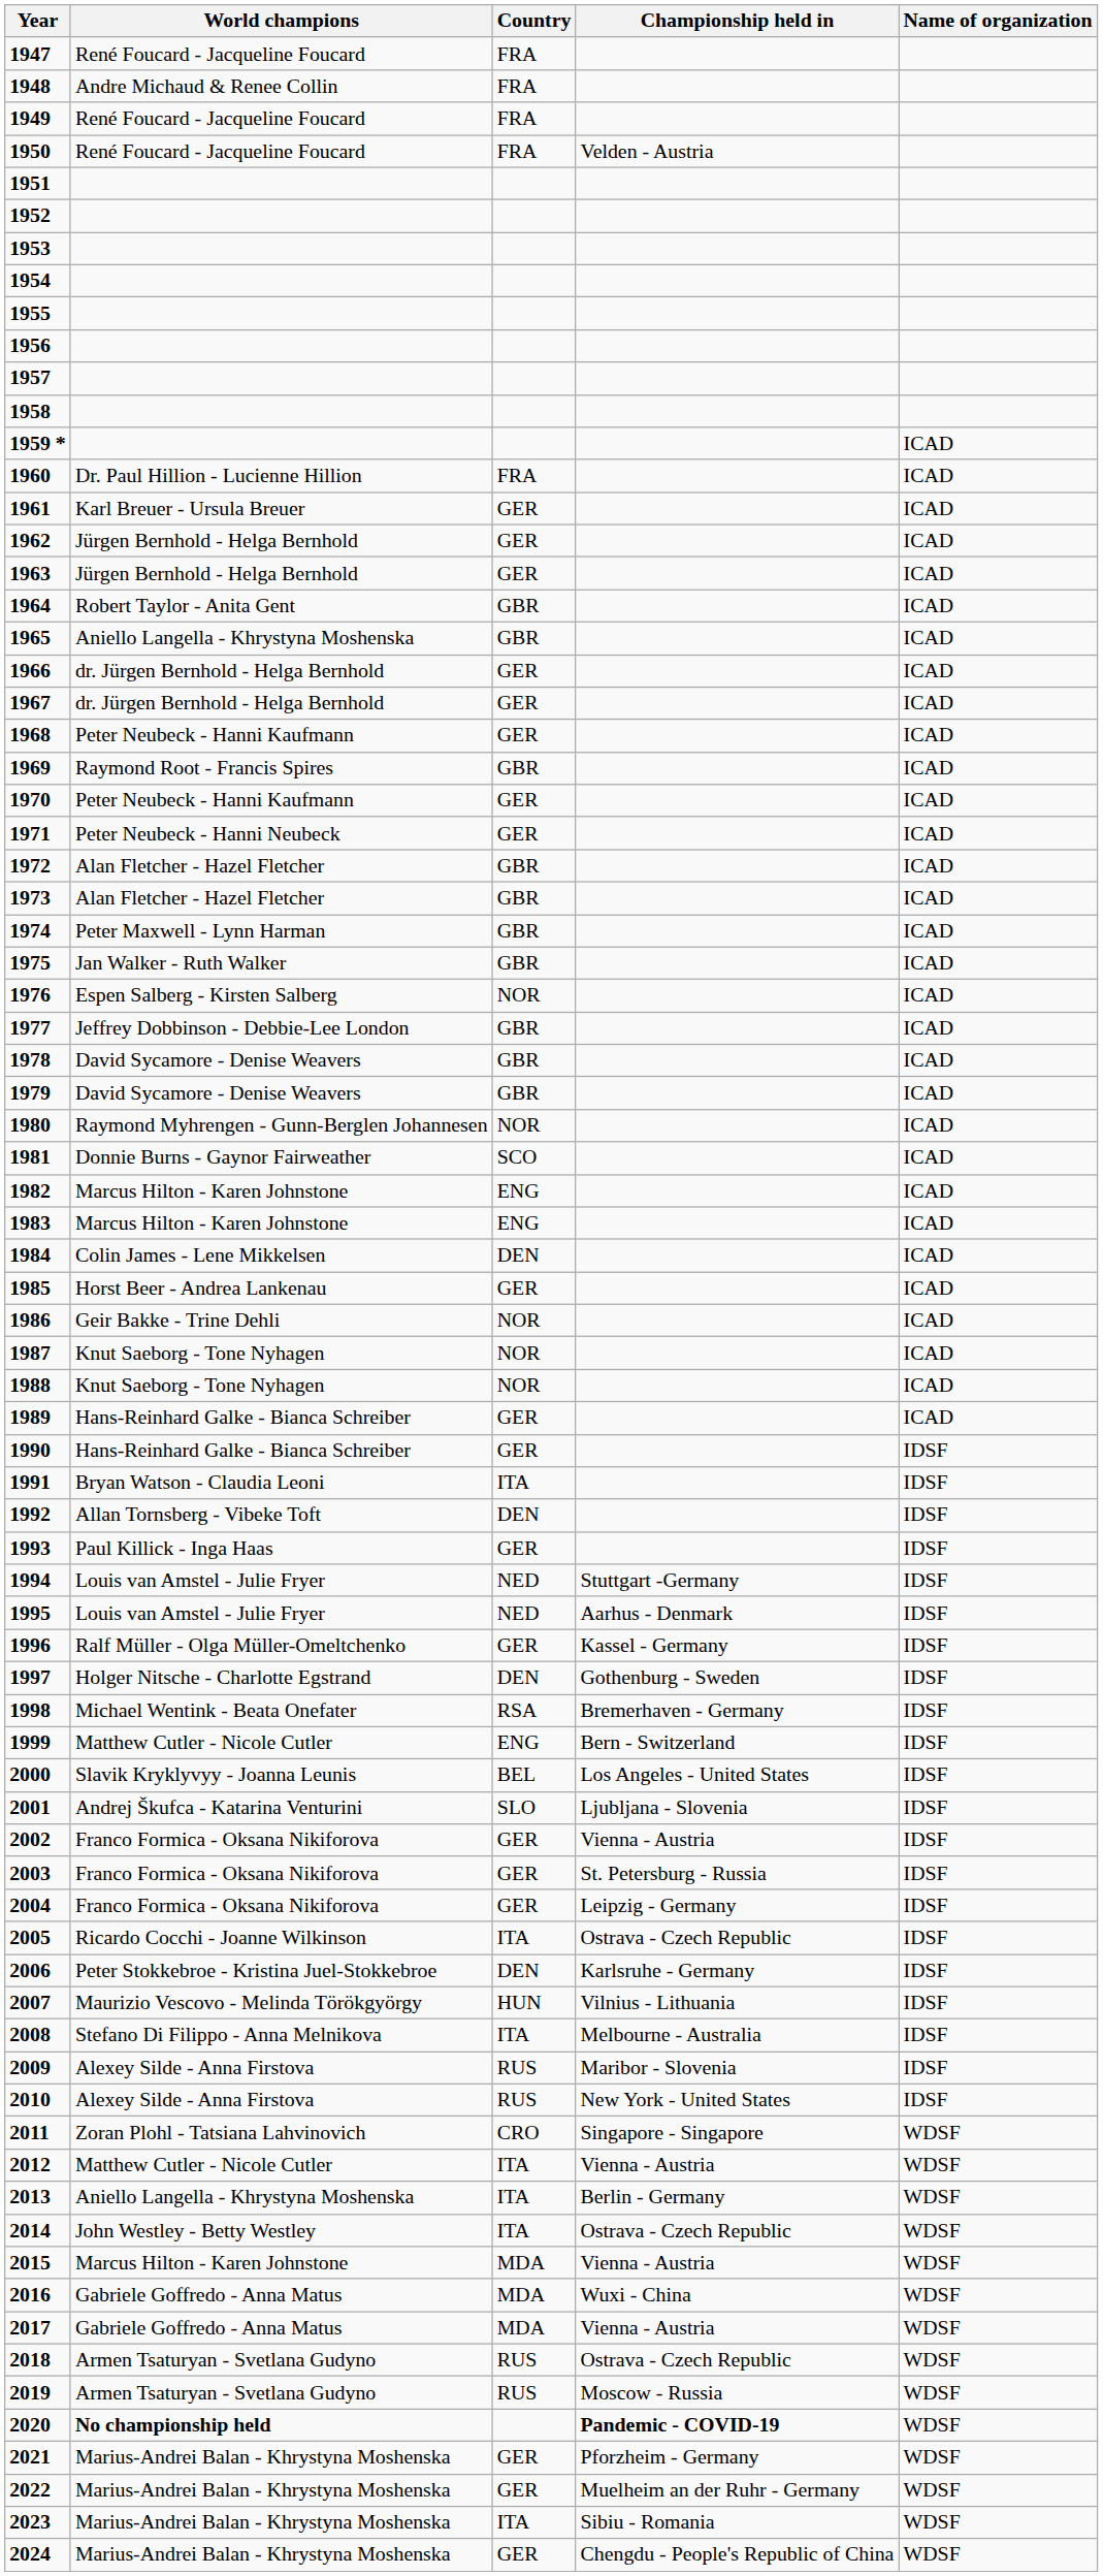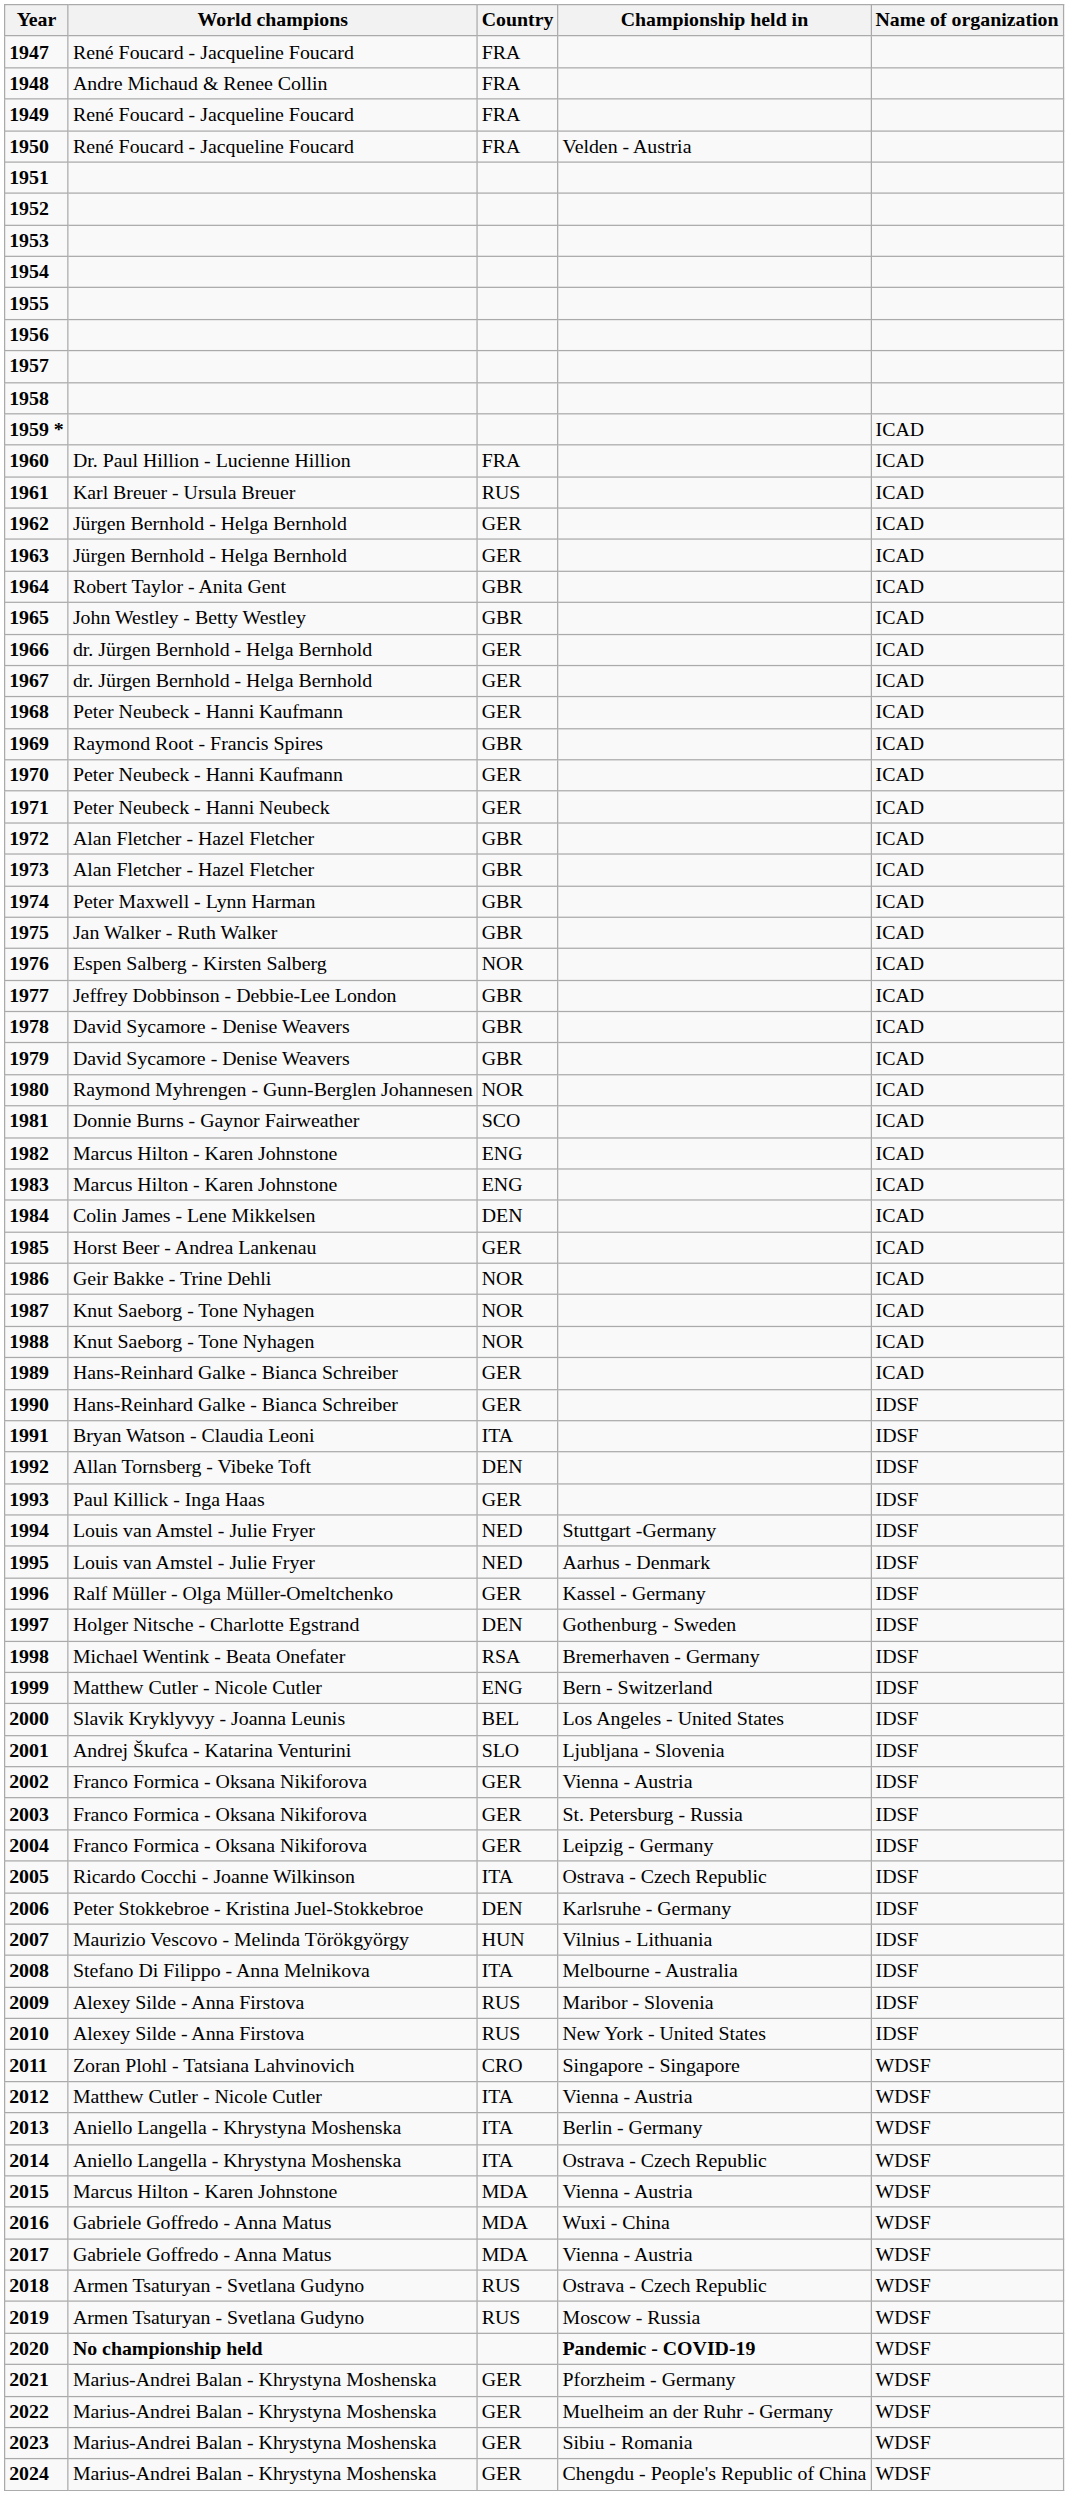1961 | Country: GER -> RUS
1965 | World champions: Aniello Langella - Khrystyna Moshenska -> John Westley - Betty Westley
2014 | World champions: John Westley - Betty Westley -> Aniello Langella - Khrystyna Moshenska
2023 | Country: ITA -> GER
